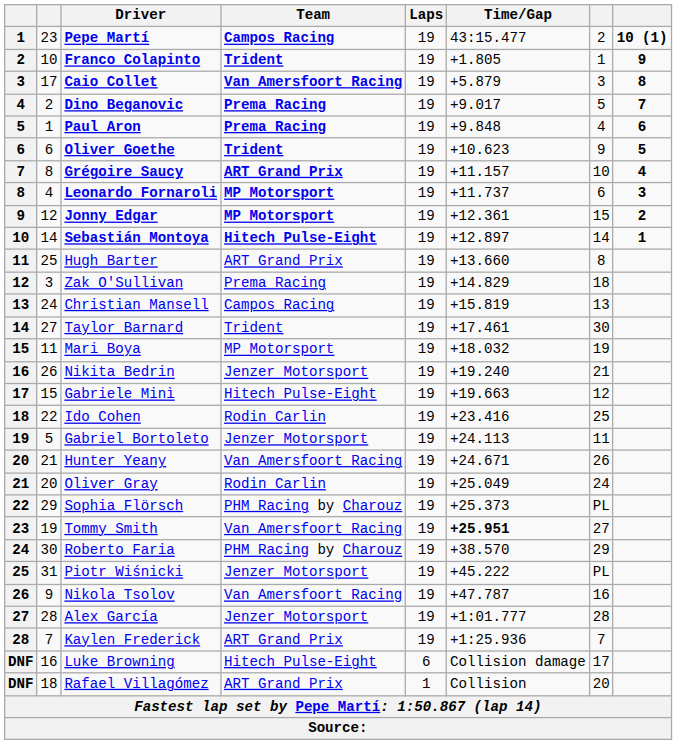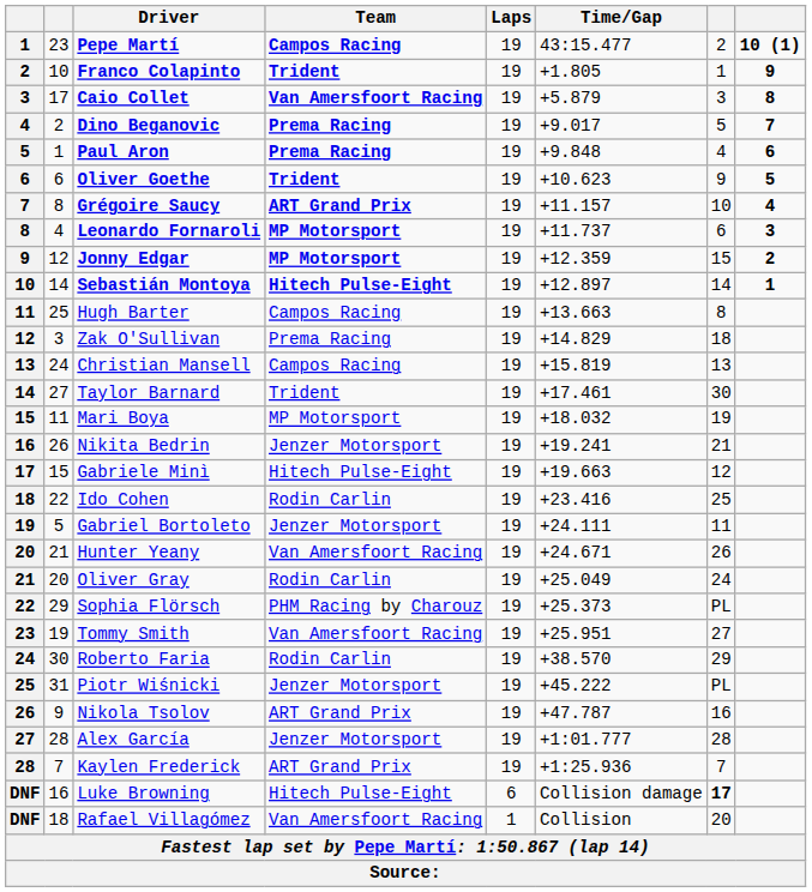Jonny Edgar | Time/Gap: +12.361 -> +12.359
Hugh Barter | Team: ART Grand Prix -> Campos Racing
Hugh Barter | Time/Gap: +13.660 -> +13.663
Nikita Bedrin | Time/Gap: +19.240 -> +19.241
Gabriel Bortoleto | Time/Gap: +24.113 -> +24.111
Tommy Smith | Time/Gap: bold -> normal
Roberto Faria | Team: PHM Racing by Charouz -> Rodin Carlin
Nikola Tsolov | Team: Van Amersfoort Racing -> ART Grand Prix
Luke Browning | column 7: normal -> bold
Rafael Villagómez | Team: ART Grand Prix -> Van Amersfoort Racing
